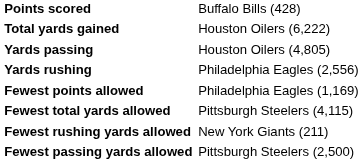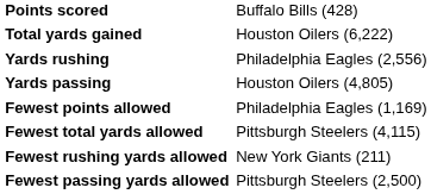rows swapped: Yards rushing <-> Yards passing
